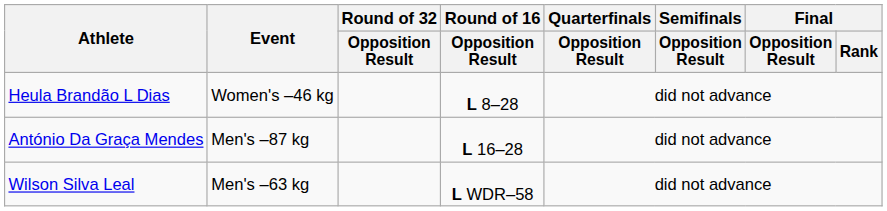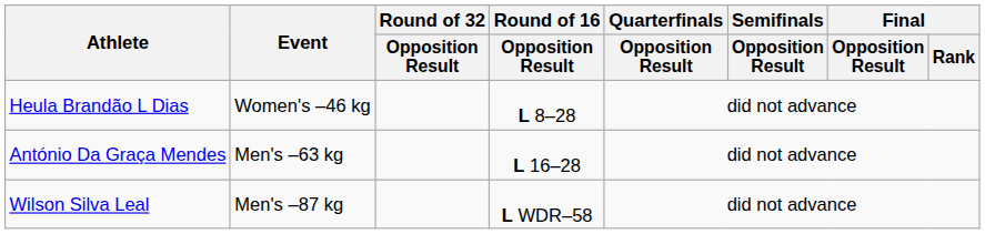António Da Graça Mendes | Event: Men's –87 kg -> Men's –63 kg
Wilson Silva Leal | Event: Men's –63 kg -> Men's –87 kg
